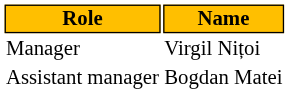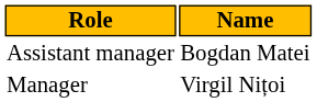rows swapped: Manager <-> Assistant manager
